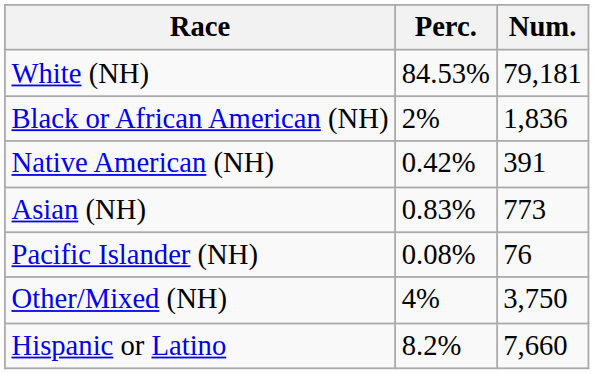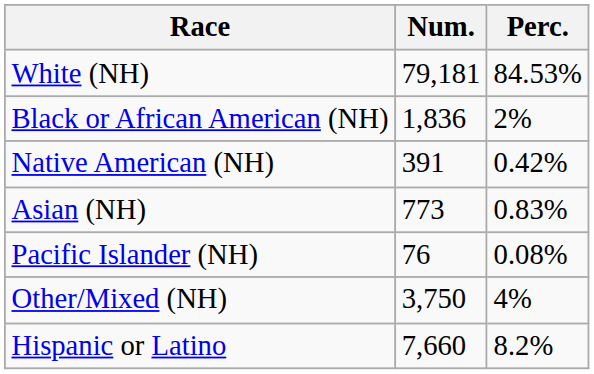columns swapped: Num. <-> Perc.
